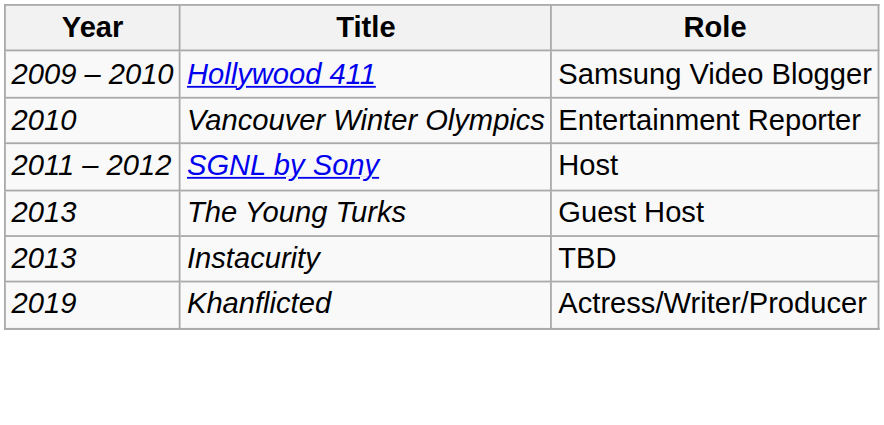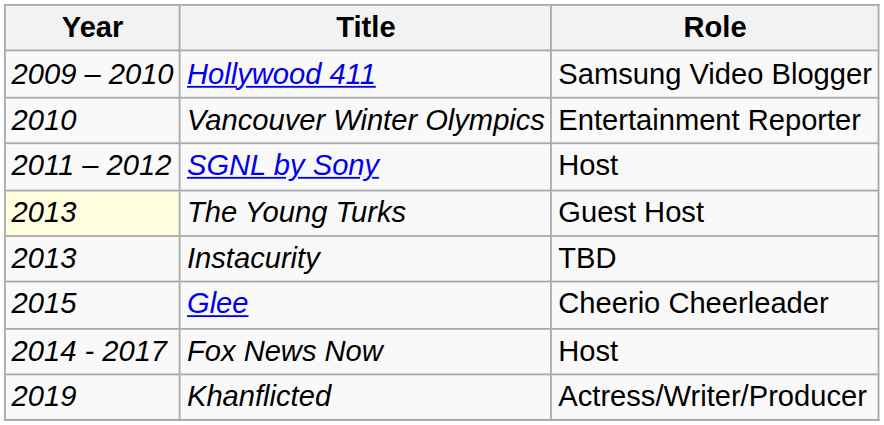The Young Turks | Year: no background -> lightyellow background
+ row: 2015 | Glee | Cheerio Cheerleader
+ row: 2014 - 2017 | Fox News Now | Host
